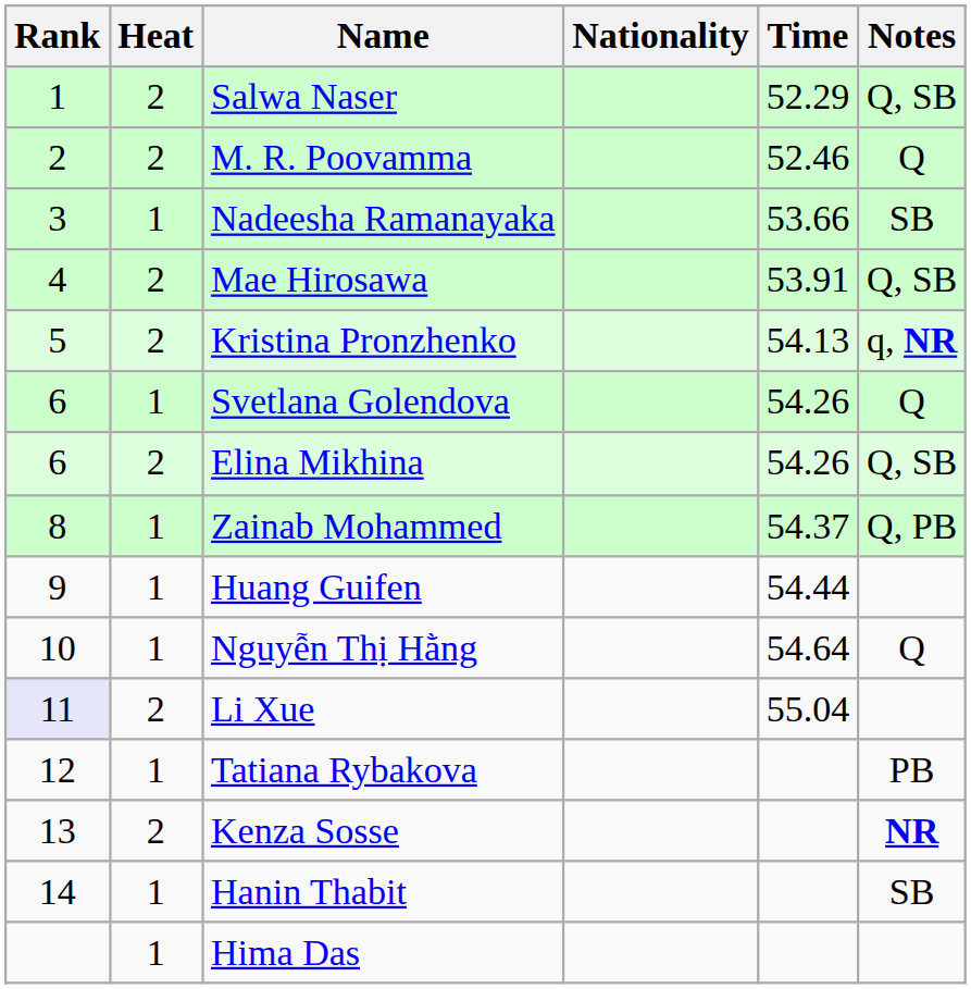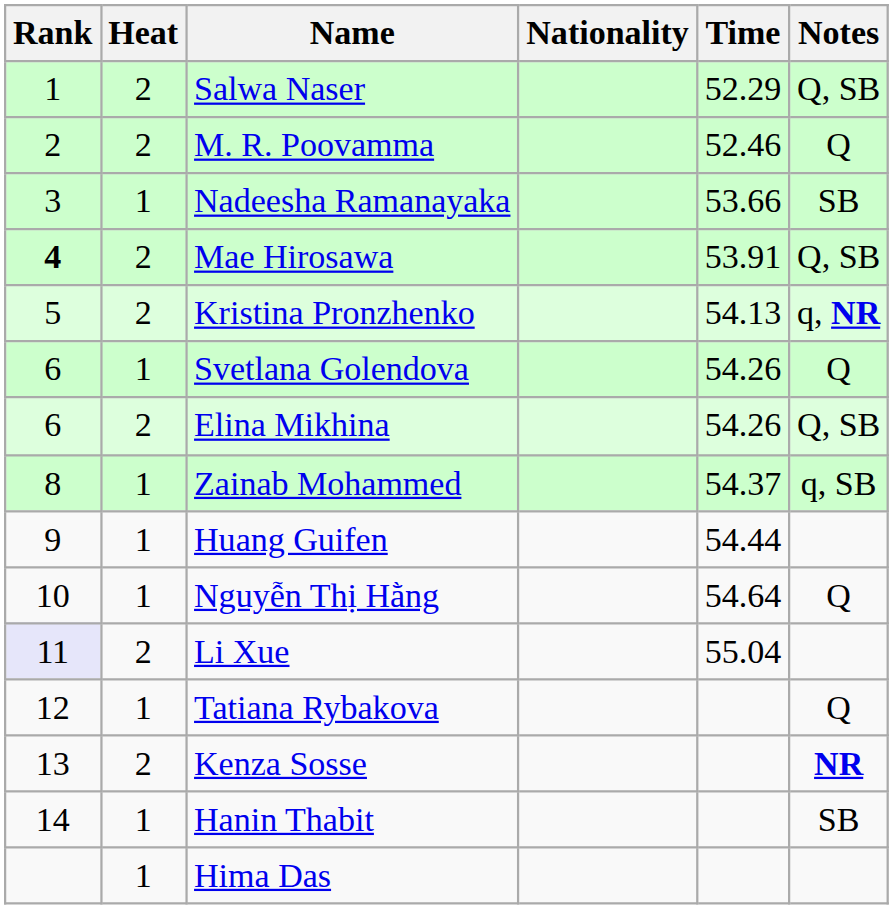Mae Hirosawa | Rank: normal -> bold
Zainab Mohammed | Notes: Q, PB -> q, SB
Tatiana Rybakova | Notes: PB -> Q
